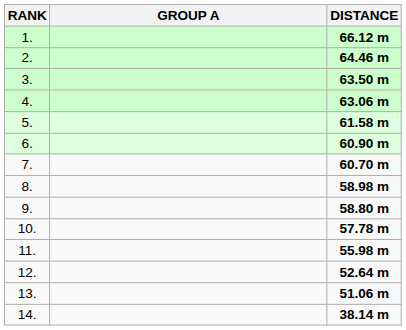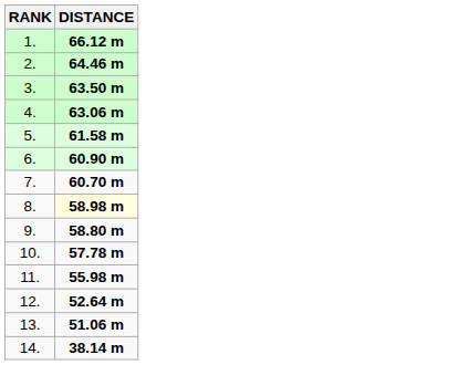- column: GROUP A
8. | DISTANCE: no background -> lightyellow background
